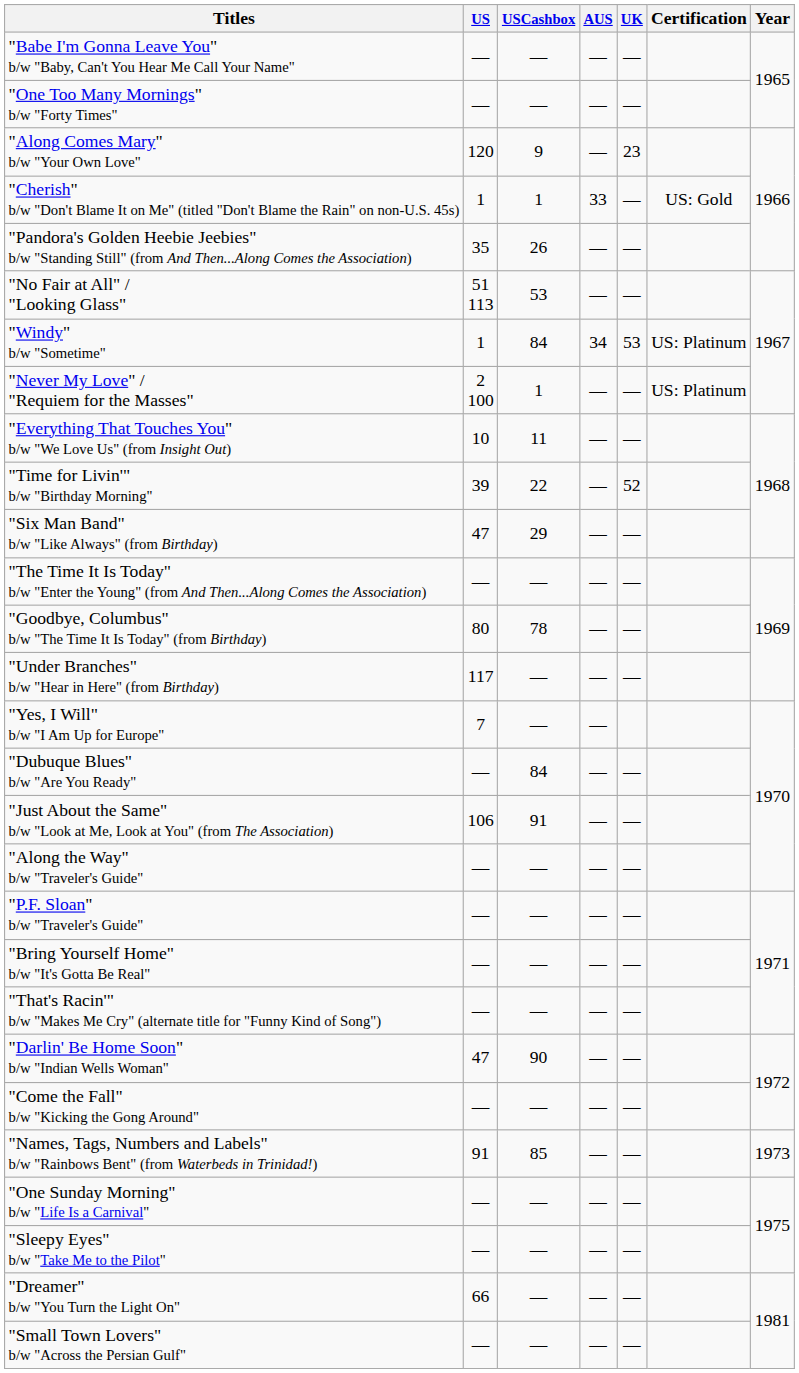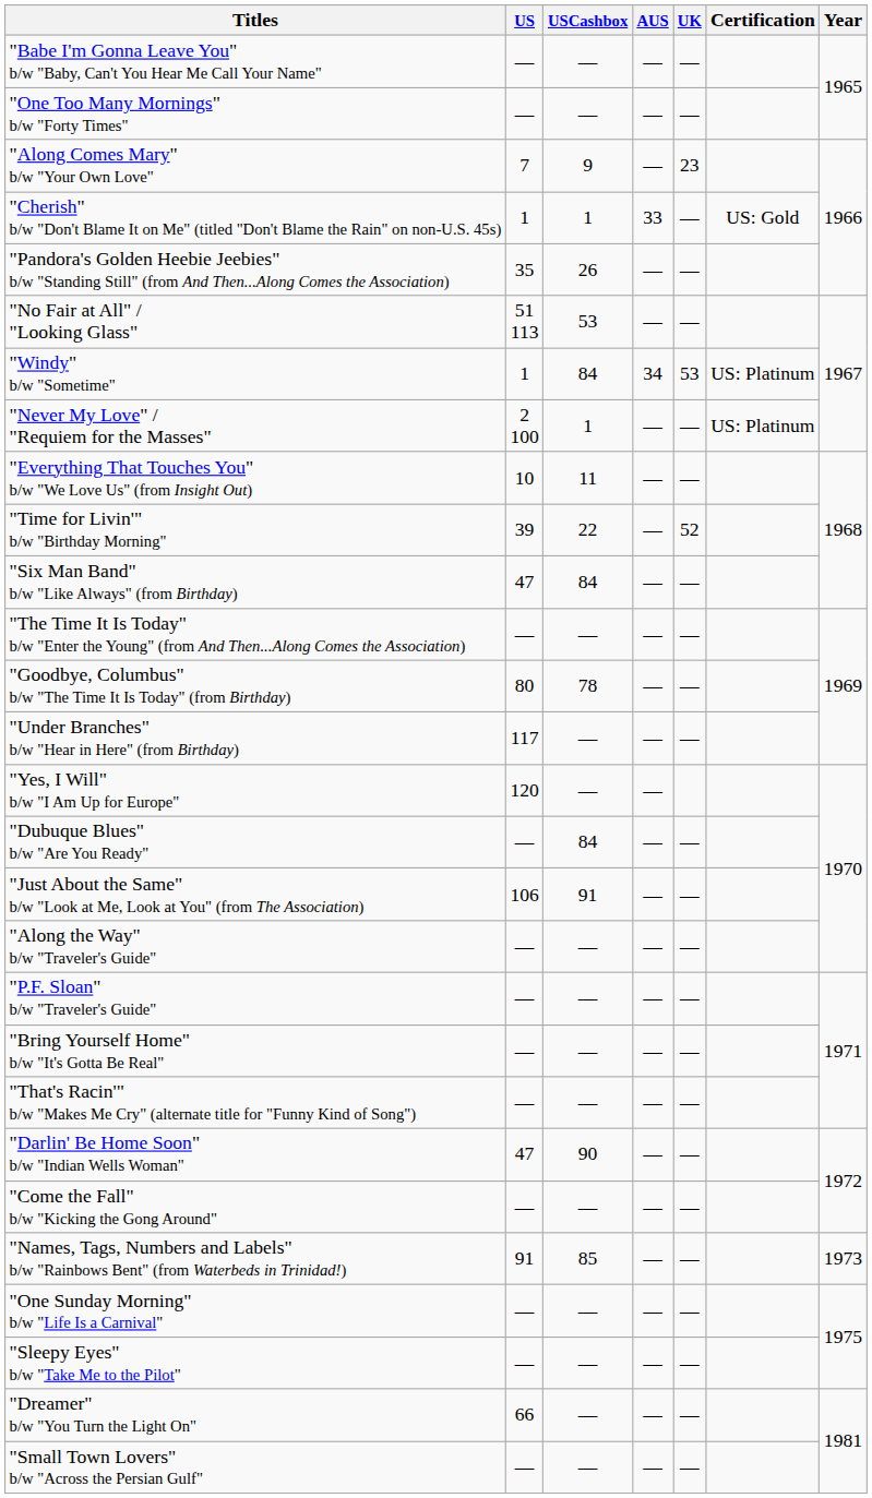"Along Comes Mary" b/w "Your Own Love" | US: 120 -> 7
"Six Man Band" b/w "Like Always" (from Birthday) | USCashbox: 29 -> 84
"Yes, I Will" b/w "I Am Up for Europe" | US: 7 -> 120
